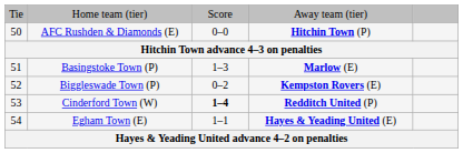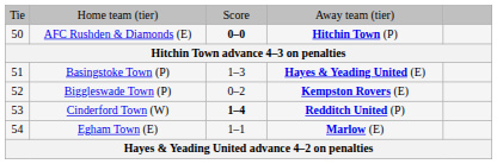AFC Rushden & Diamonds (E) | column 3: normal -> bold
Basingstoke Town (P) | column 4: Marlow (E) -> Hayes & Yeading United (E)
Egham Town (E) | column 4: Hayes & Yeading United (E) -> Marlow (E)
